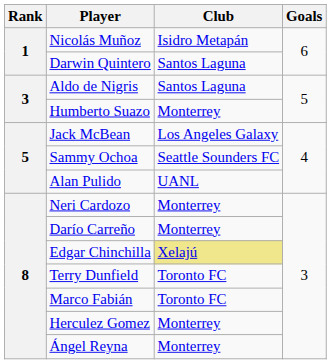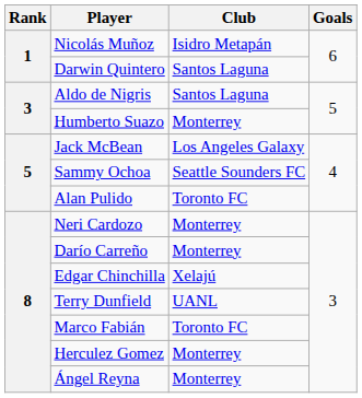Alan Pulido | Club: UANL -> Toronto FC
Edgar Chinchilla | Club: khaki background -> no background
Terry Dunfield | Club: Toronto FC -> UANL
